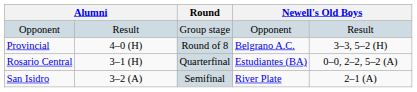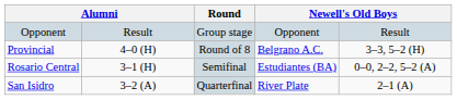Rosario Central | Round: Quarterfinal -> Semifinal
San Isidro | Round: Semifinal -> Quarterfinal
